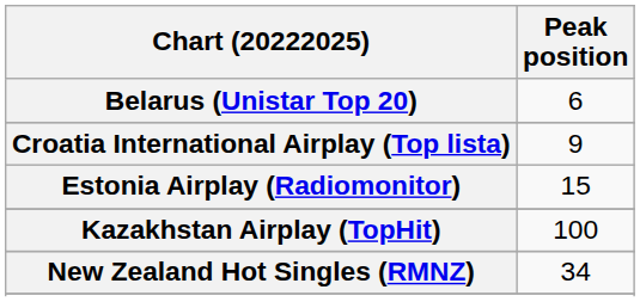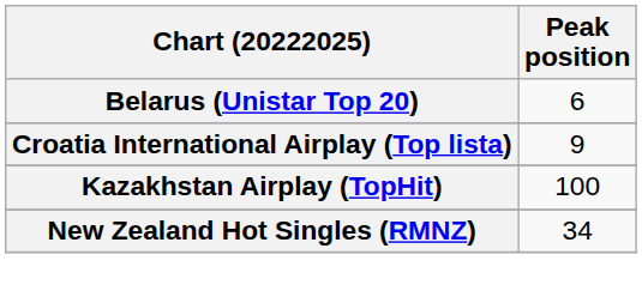- row: Estonia Airplay (Radiomonitor) | 15
